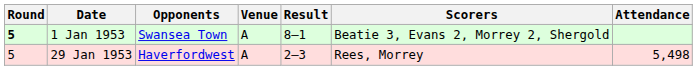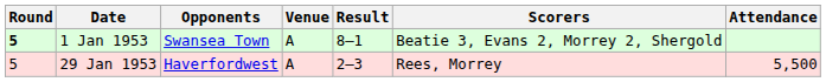29 Jan 1953 | Attendance: 5,498 -> 5,500
